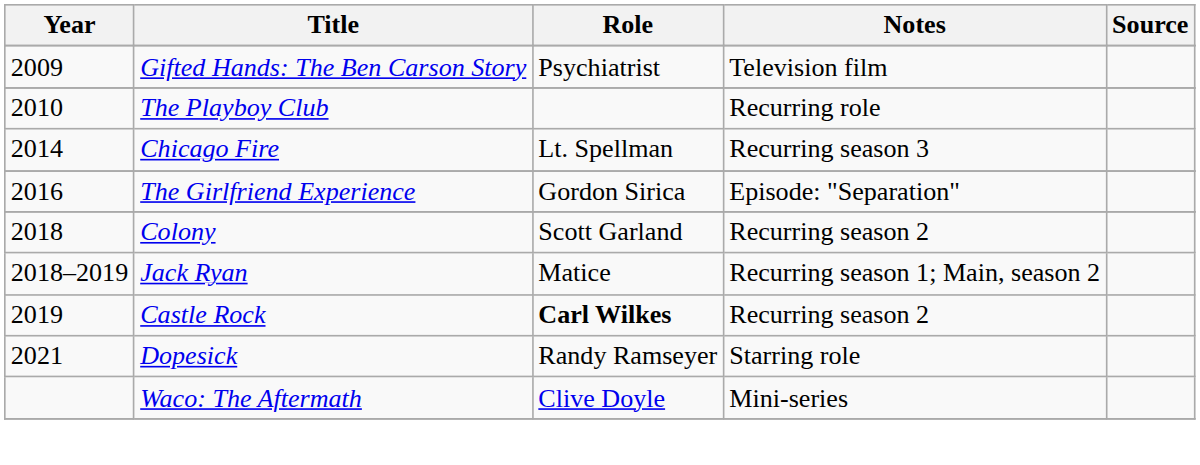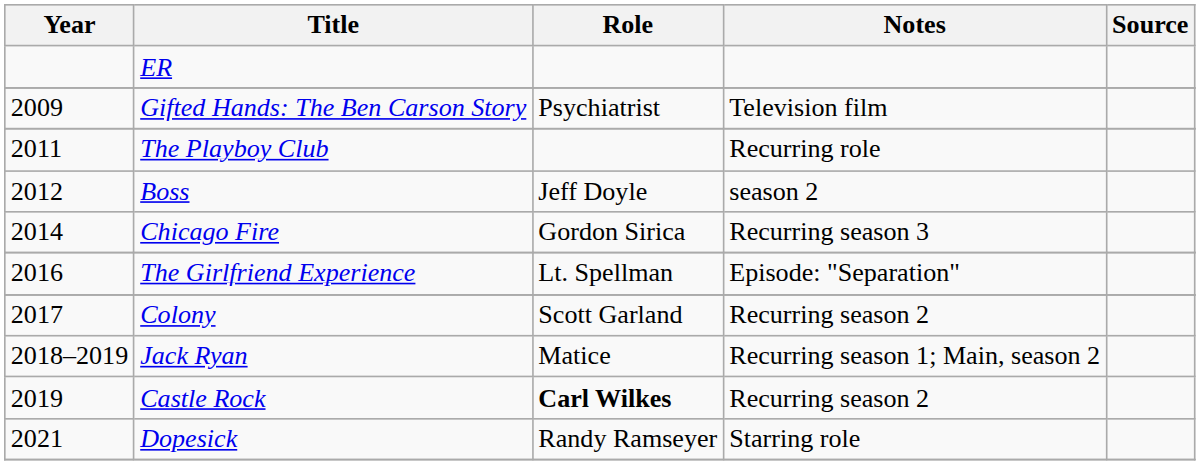+ row: ER
The Playboy Club | Year: 2010 -> 2011
+ row: 2012 | Boss | Jeff Doyle | season 2
Chicago Fire | Role: Lt. Spellman -> Gordon Sirica
The Girlfriend Experience | Role: Gordon Sirica -> Lt. Spellman
Colony | Year: 2018 -> 2017
- row: Waco: The Aftermath | Clive Doyle | Mini-series
